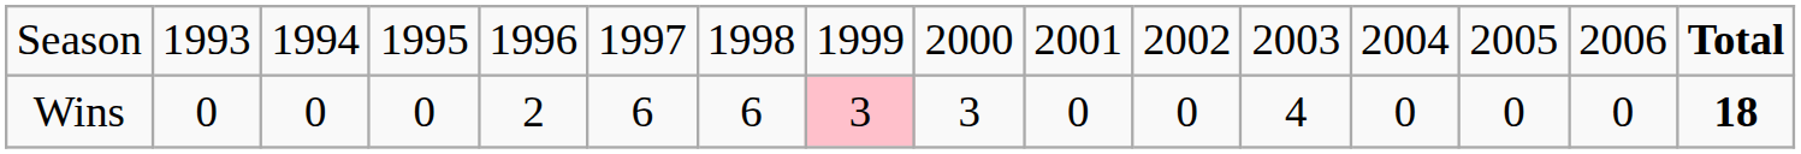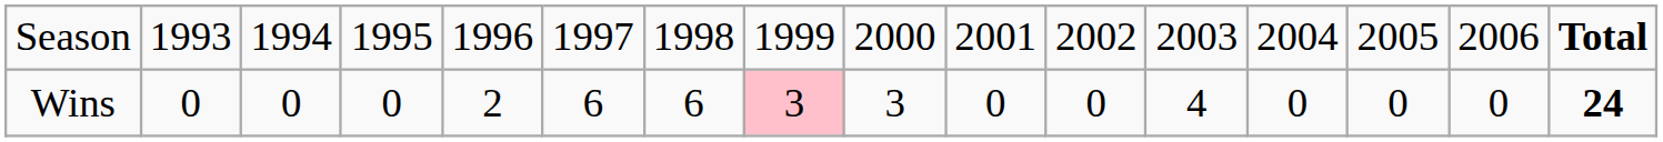Wins | column 16: 18 -> 24
